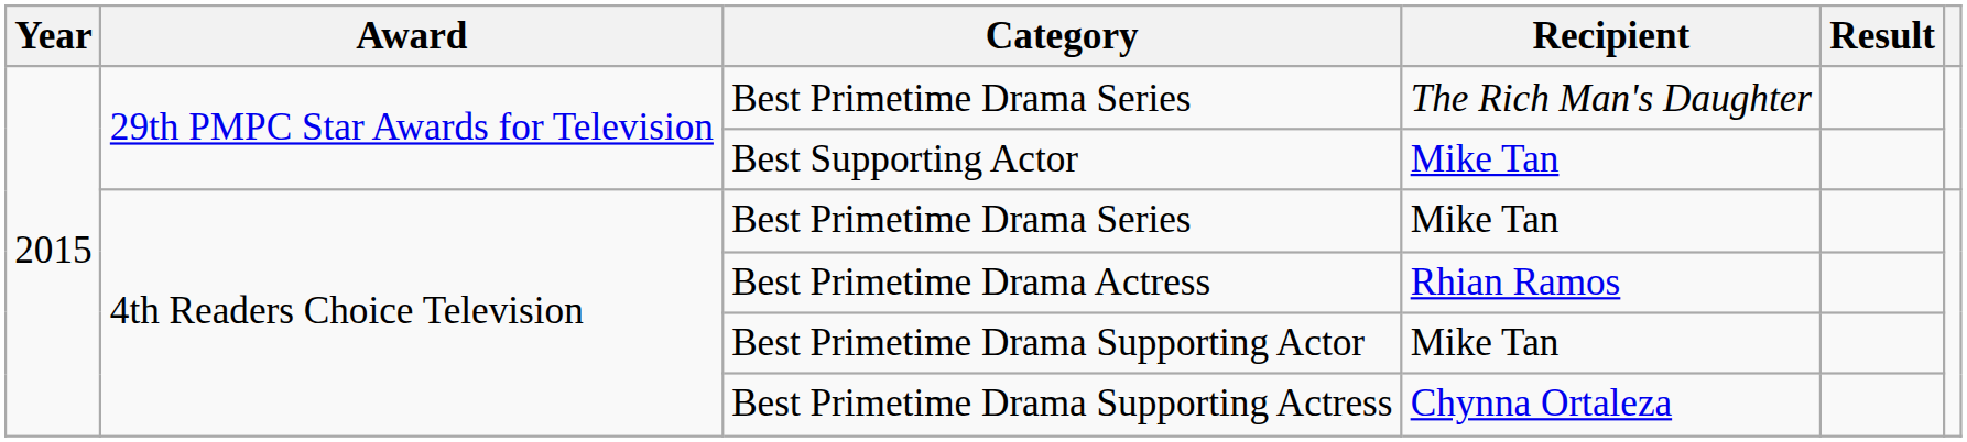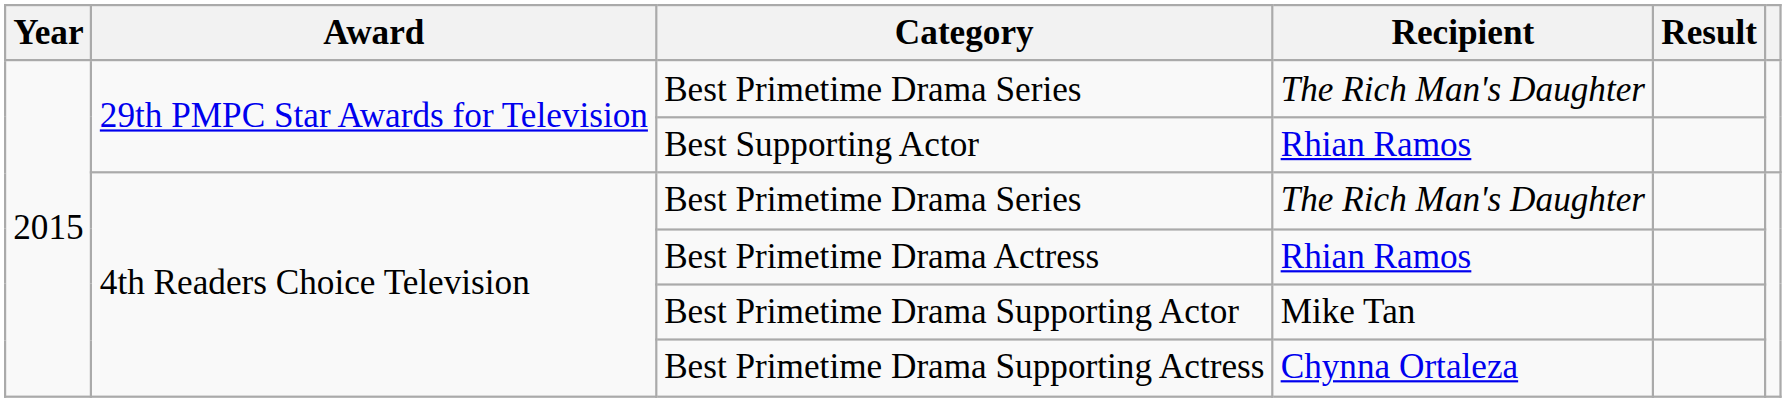Best Supporting Actor | Recipient: Mike Tan -> Rhian Ramos
4th Readers Choice Television / Best Primetime Drama Series | Recipient: Mike Tan -> The Rich Man's Daughter
